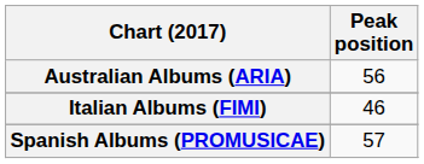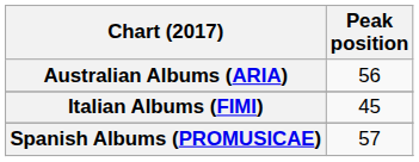Italian Albums (FIMI) | Peak position: 46 -> 45
